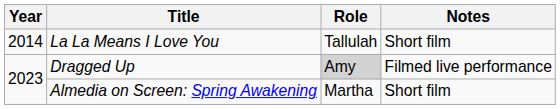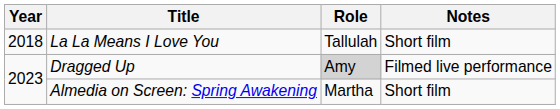La La Means I Love You | Year: 2014 -> 2018
